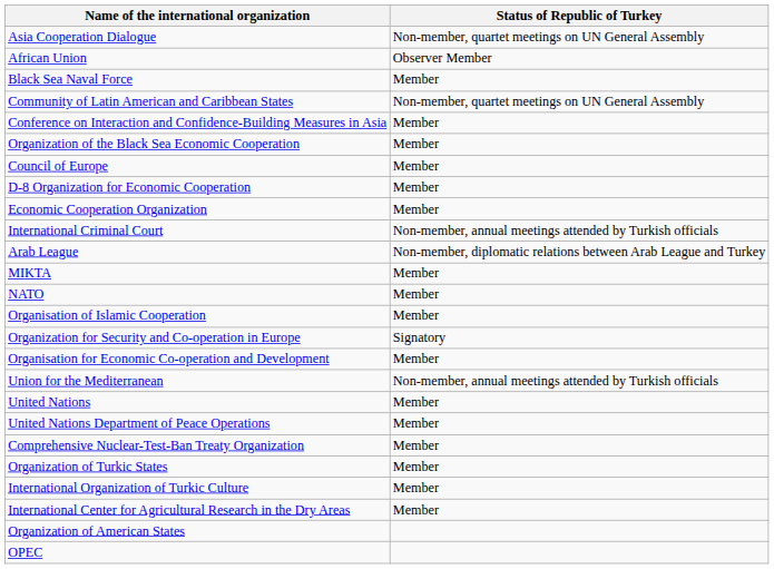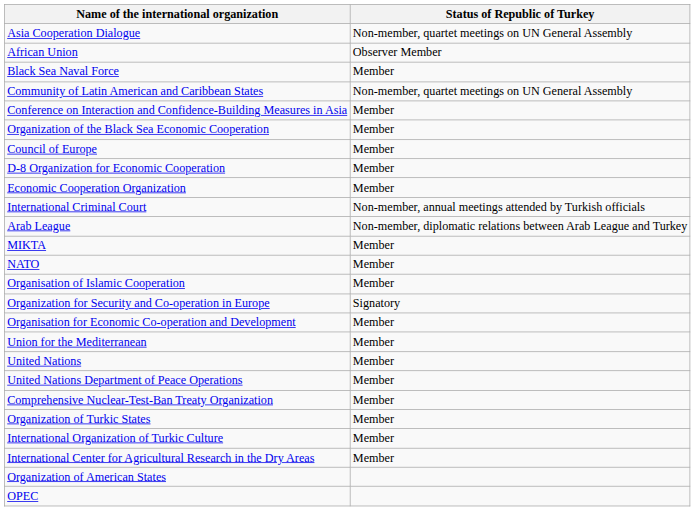Union for the Mediterranean | Status of Republic of Turkey: Non-member, annual meetings attended by Turkish officials -> Member
